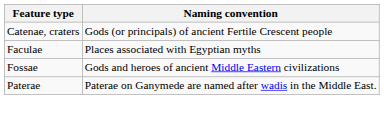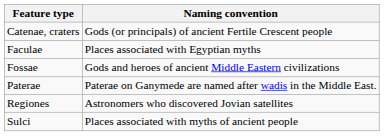+ row: Regiones | Astronomers who discovered Jovian satellites
+ row: Sulci | Places associated with myths of ancient people
